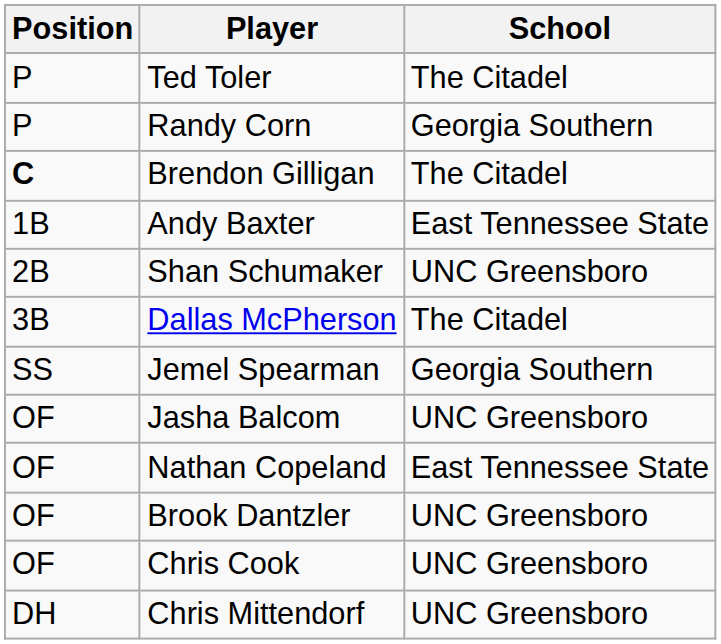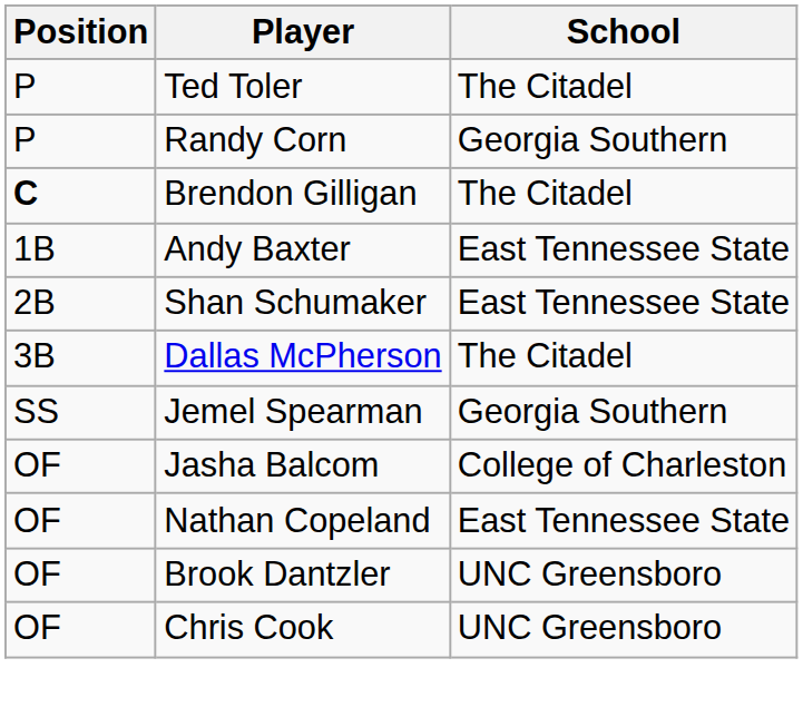Shan Schumaker | School: UNC Greensboro -> East Tennessee State
Jasha Balcom | School: UNC Greensboro -> College of Charleston
- row: DH | Chris Mittendorf | UNC Greensboro
